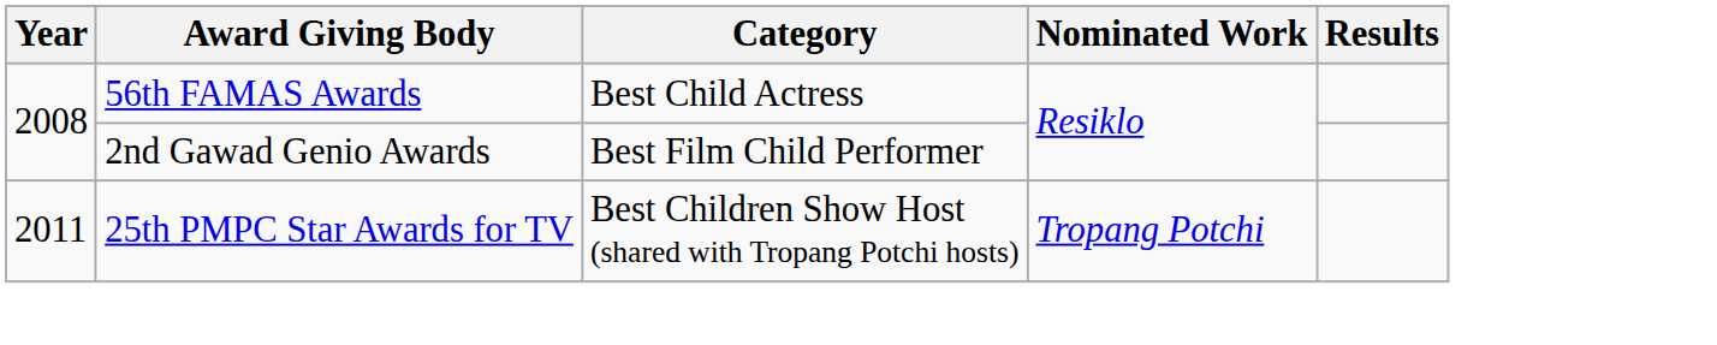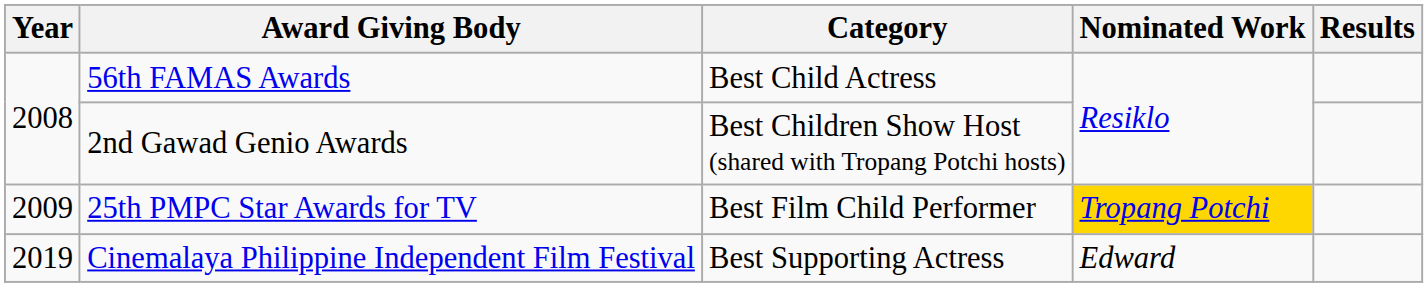2nd Gawad Genio Awards | Category: Best Film Child Performer -> Best Children Show Host (shared with Tropang Potchi hosts)
25th PMPC Star Awards for TV | Year: 2011 -> 2009
25th PMPC Star Awards for TV | Category: Best Children Show Host (shared with Tropang Potchi hosts) -> Best Film Child Performer
25th PMPC Star Awards for TV | Nominated Work: no background -> gold background
+ row: 2019 | Cinemalaya Philippine Independent Film Festival | Best Supporting Actress | Edward
